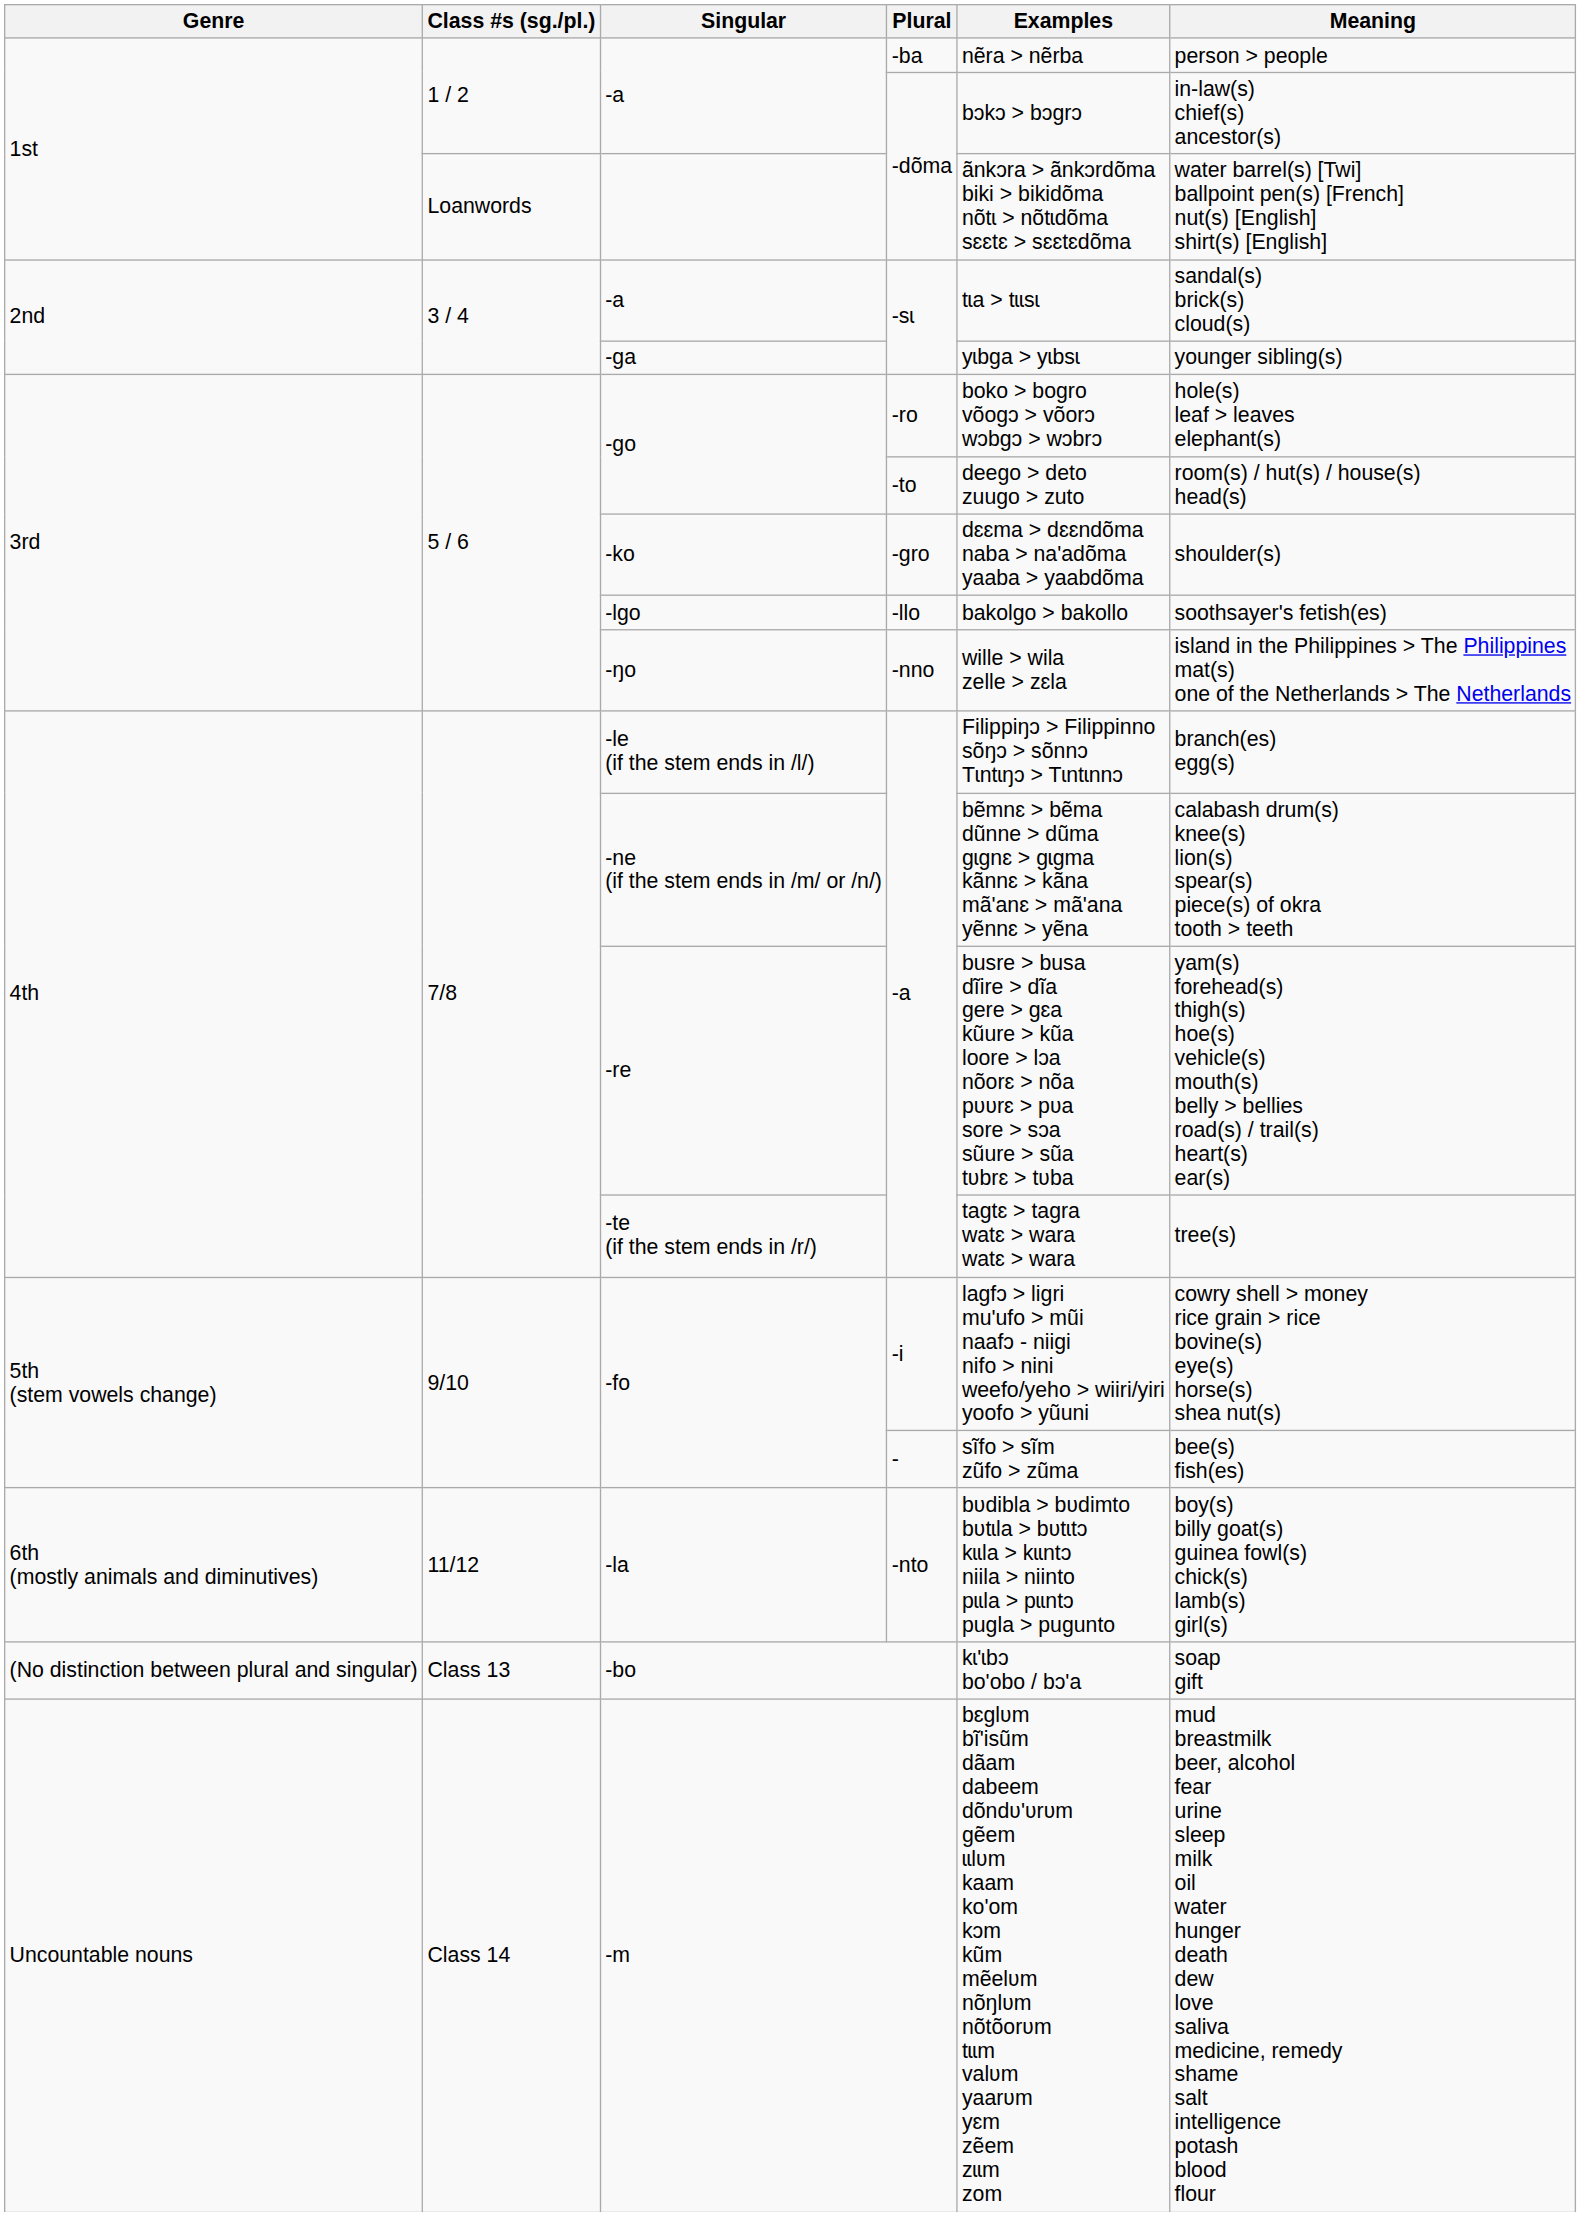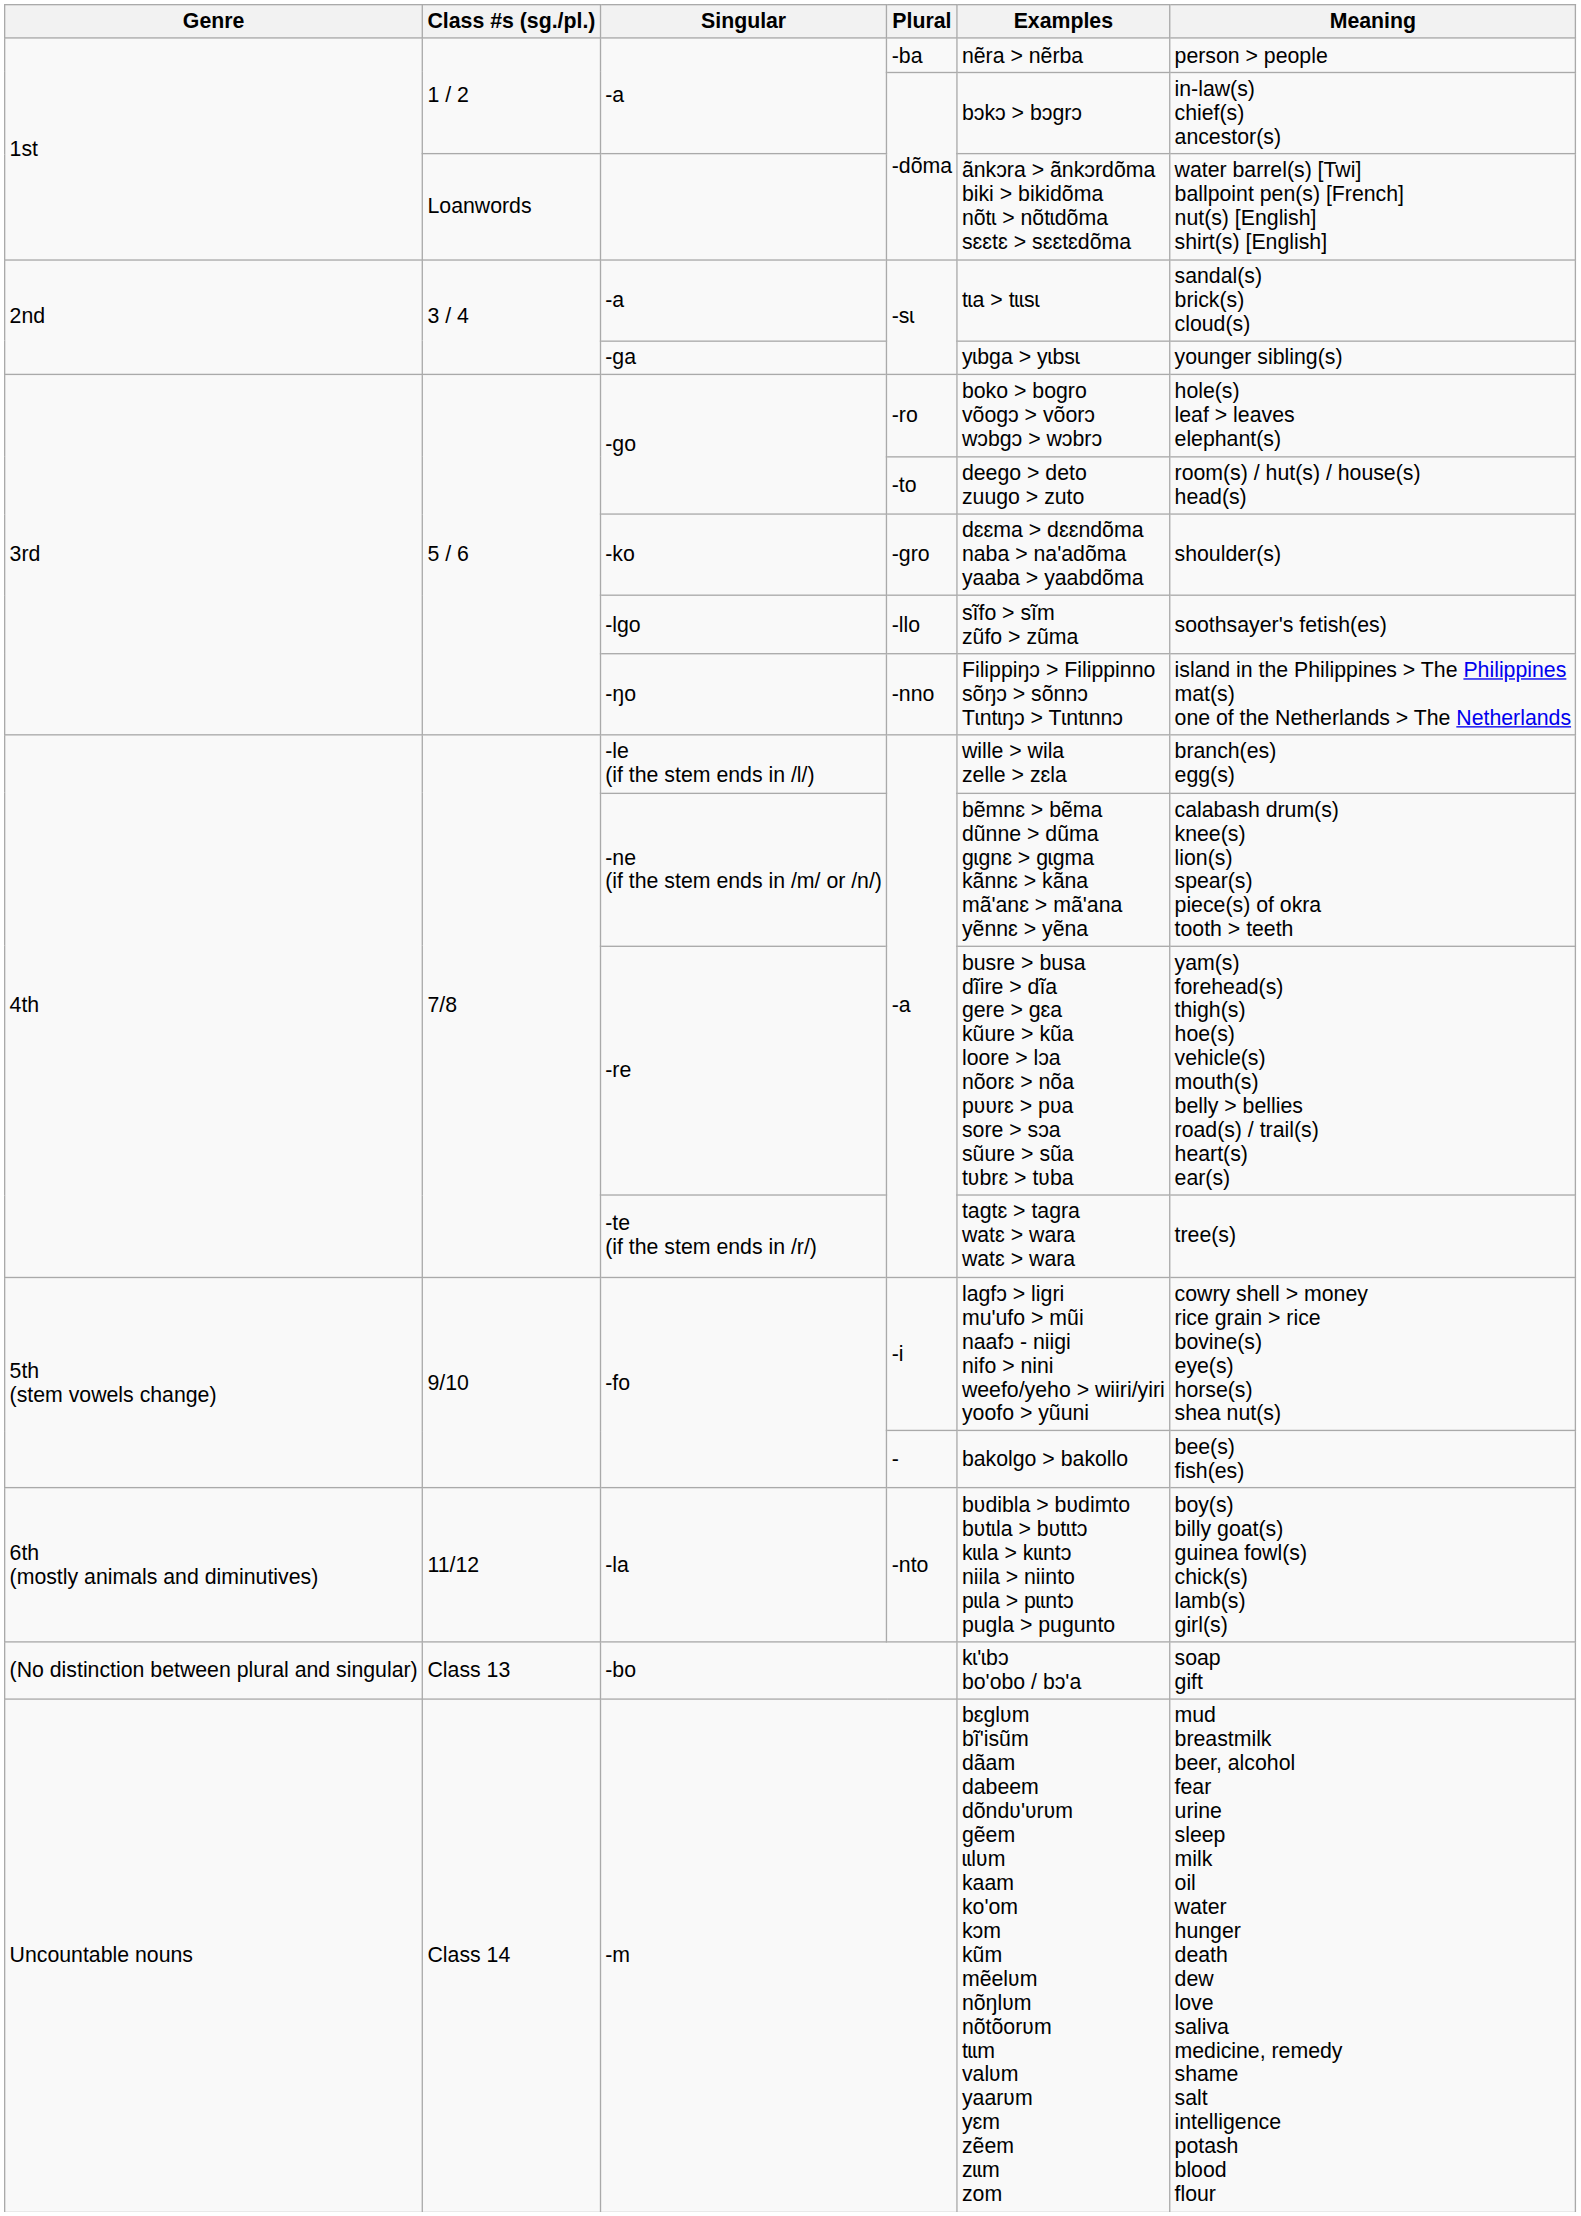-lgo | Examples: bakolgo > bakollo -> sĩfo > sĩm zũfo > zũma
-ŋo | Examples: wille > wila zelle > zɛla -> Filippiŋɔ > Filippinno sõŋɔ > sõnnɔ Tɩntɩŋɔ > Tɩntɩnnɔ
-le (if the stem ends in /l/) | Examples: Filippiŋɔ > Filippinno sõŋɔ > sõnnɔ Tɩntɩŋɔ > Tɩntɩnnɔ -> wille > wila zelle > zɛla
-fo / - | Examples: sĩfo > sĩm zũfo > zũma -> bakolgo > bakollo
